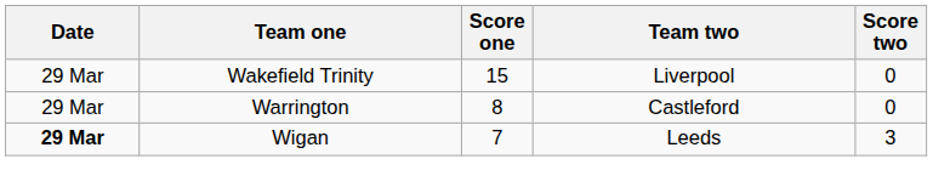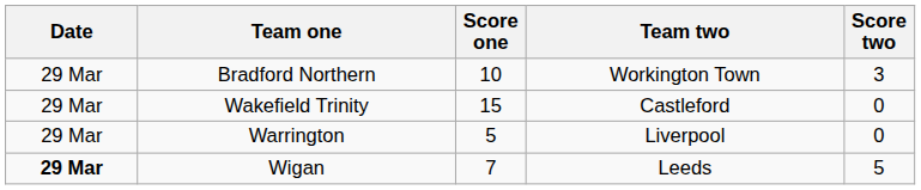+ row: 29 Mar | Bradford Northern | 10 | Workington Town | 3
Wakefield Trinity | Team two: Liverpool -> Castleford
Warrington | Score one: 8 -> 5
Warrington | Team two: Castleford -> Liverpool
Wigan | Score two: 3 -> 5
